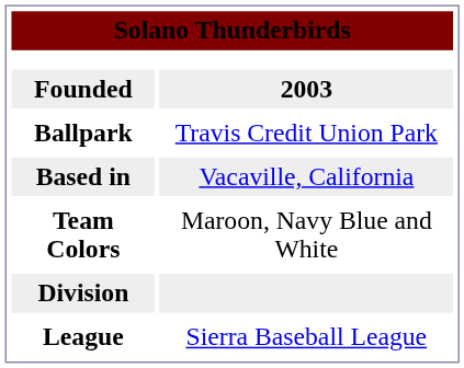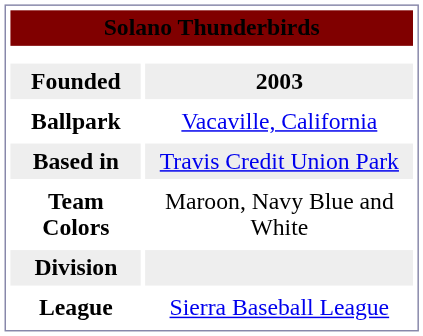Ballpark | column 2: Travis Credit Union Park -> Vacaville, California
Based in | column 2: Vacaville, California -> Travis Credit Union Park
